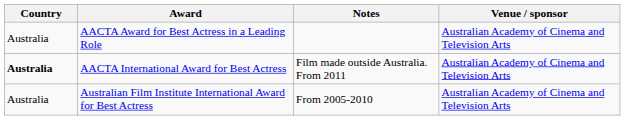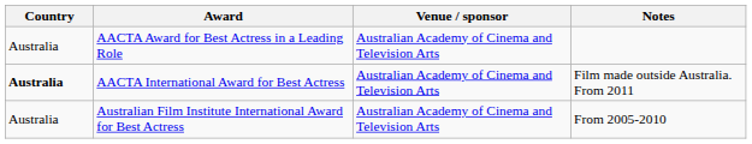columns swapped: Venue / sponsor <-> Notes
